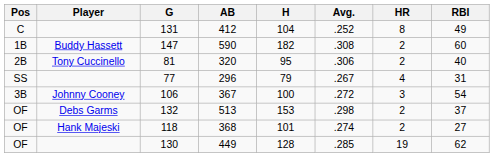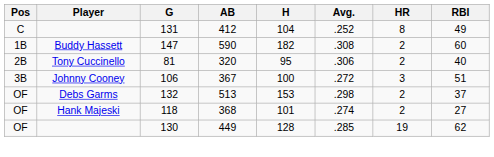- row: SS | 77 | 296 | 79 | .267 | 4 | 31
106 | RBI: 54 -> 51
